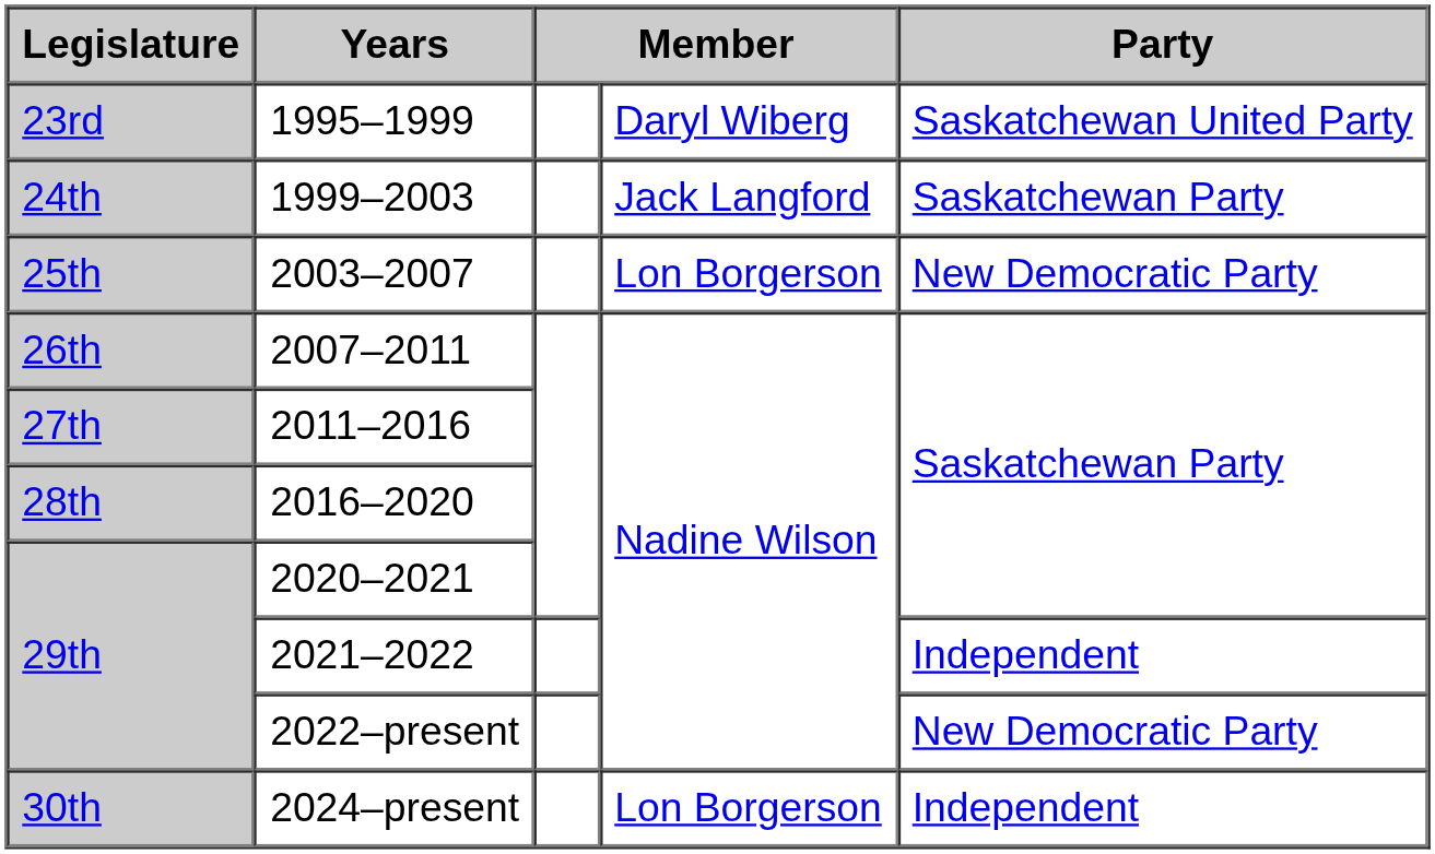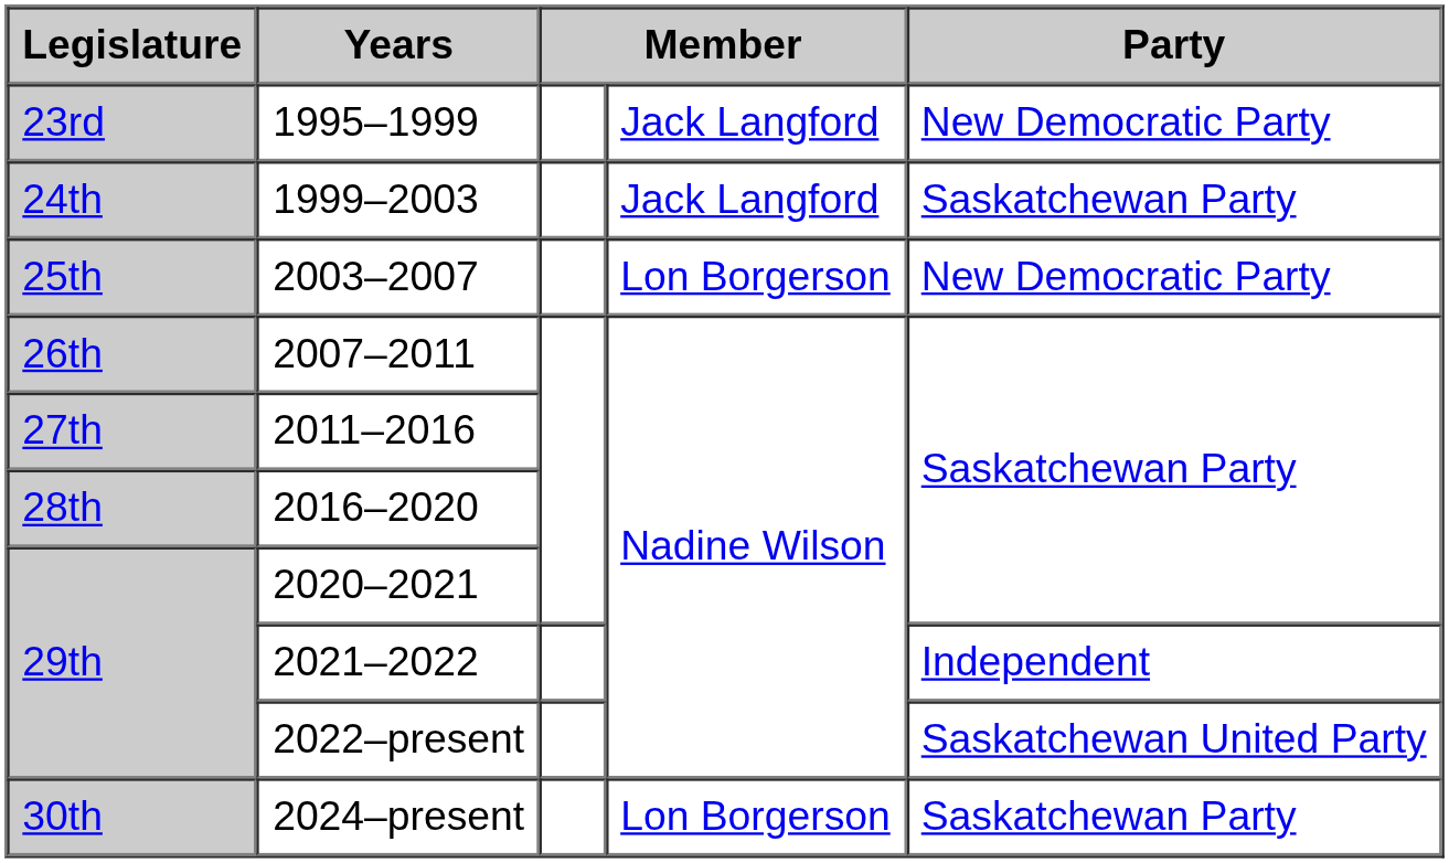1995–1999 | column 4: Daryl Wiberg -> Jack Langford
1995–1999 | Party: Saskatchewan United Party -> New Democratic Party
2022–present | Party: New Democratic Party -> Saskatchewan United Party
2024–present | Party: Independent -> Saskatchewan Party
